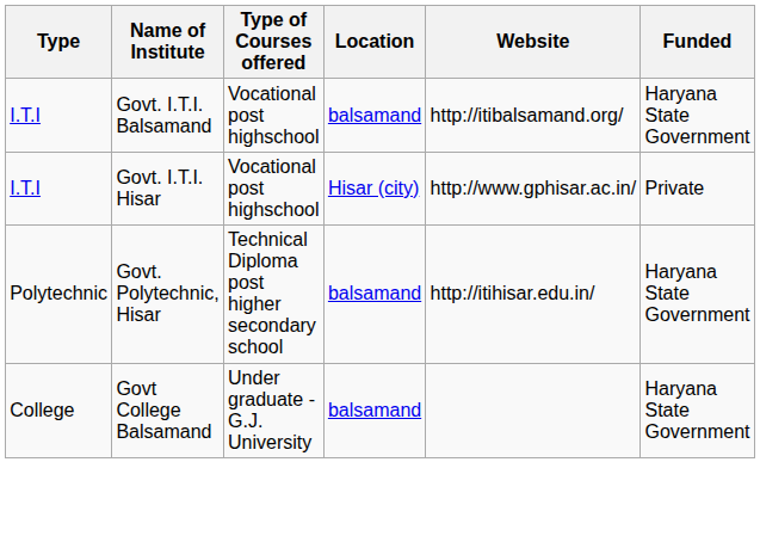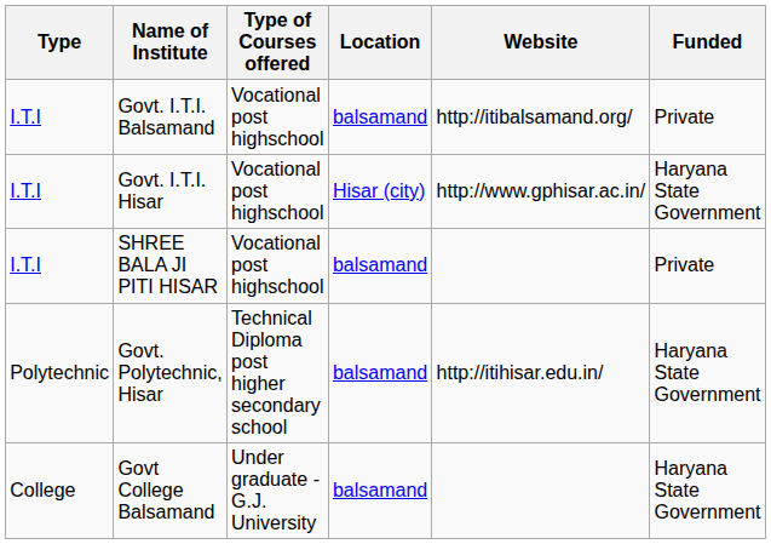Govt. I.T.I. Balsamand | Funded: Haryana State Government -> Private
Govt. I.T.I. Hisar | Funded: Private -> Haryana State Government
+ row: I.T.I | SHREE BALA JI PITI HISAR | Vocational post highschool | balsamand | Private
